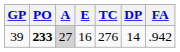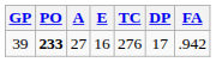39 | A: lightgrey background -> no background
39 | DP: 14 -> 17
